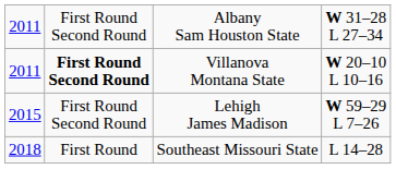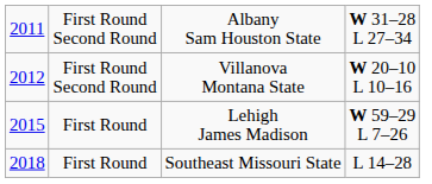Villanova Montana State | column 1: 2011 -> 2012
Villanova Montana State | column 2: bold -> normal
Lehigh James Madison | column 2: First Round Second Round -> First Round
